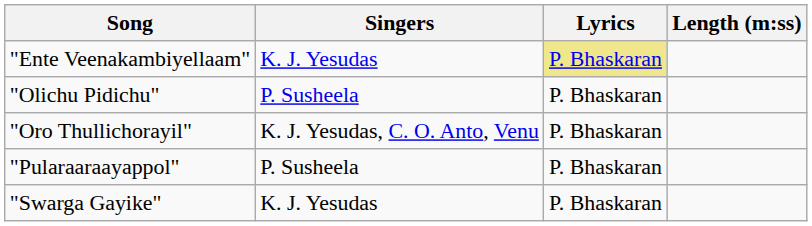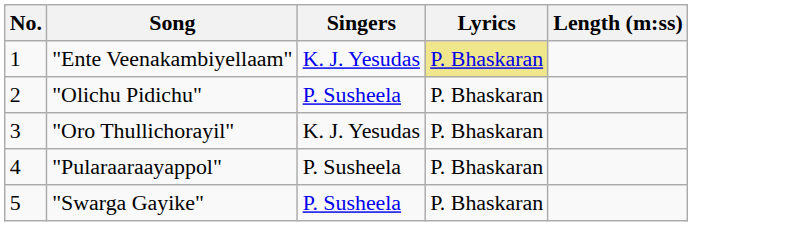+ column: No. | 1 | 2 | 3 | 4 | 5
"Oro Thullichorayil" | Singers: K. J. Yesudas, C. O. Anto, Venu -> K. J. Yesudas
"Swarga Gayike" | Singers: K. J. Yesudas -> P. Susheela
